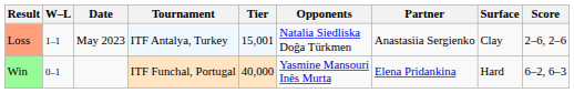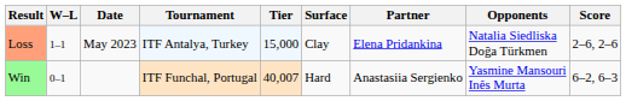columns swapped: Surface <-> Opponents
Loss | Tier: 15,001 -> 15,000
Loss | Partner: Anastasiia Sergienko -> Elena Pridankina
Win | Tier: 40,000 -> 40,007
Win | Partner: Elena Pridankina -> Anastasiia Sergienko
